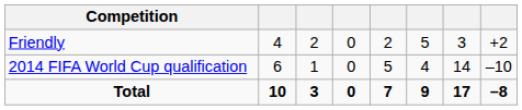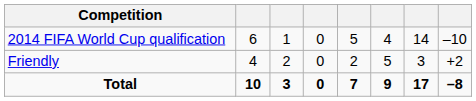rows swapped: Friendly <-> 2014 FIFA World Cup qualification
